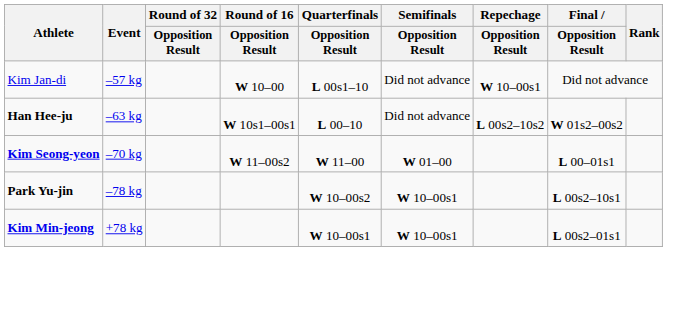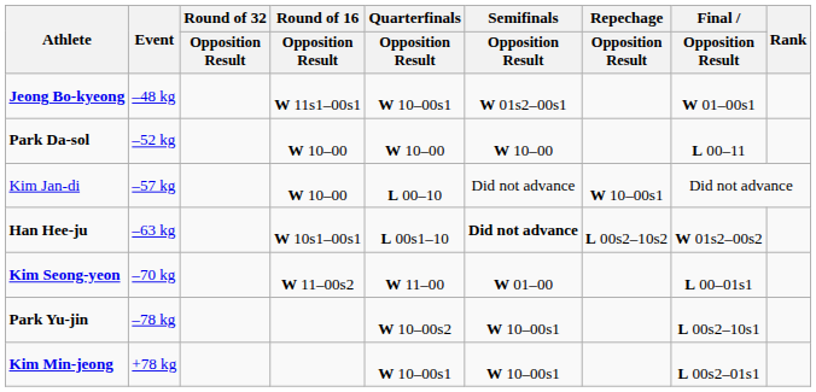+ row: Jeong Bo-kyeong | –48 kg | W 11s1–00s1 | W 10–00s1 | W 01s2–00s1 | W 01–00s1
+ row: Park Da-sol | –52 kg | W 10–00 | W 10–00 | W 10–00 | L 00–11
Kim Jan-di | Quarterfinals / Opposition Result: L 00s1–10 -> L 00–10
Han Hee-ju | Quarterfinals / Opposition Result: L 00–10 -> L 00s1–10
Han Hee-ju | Semifinals / Opposition Result: normal -> bold
